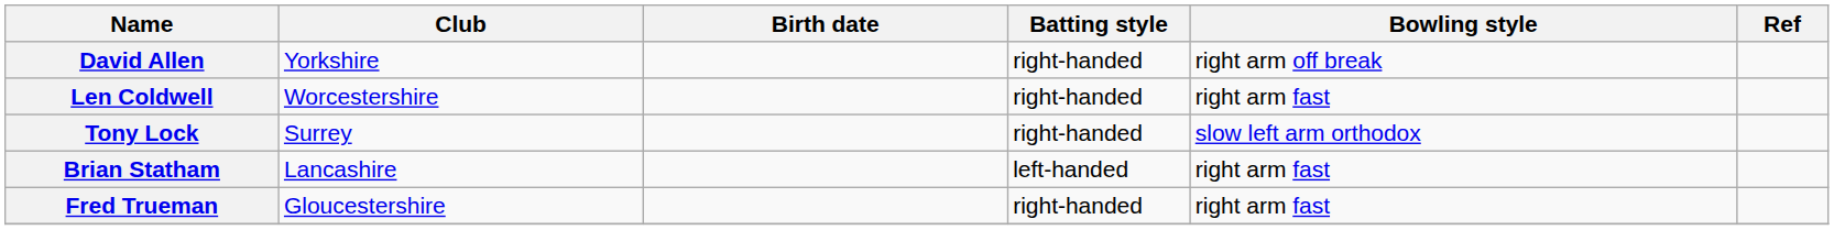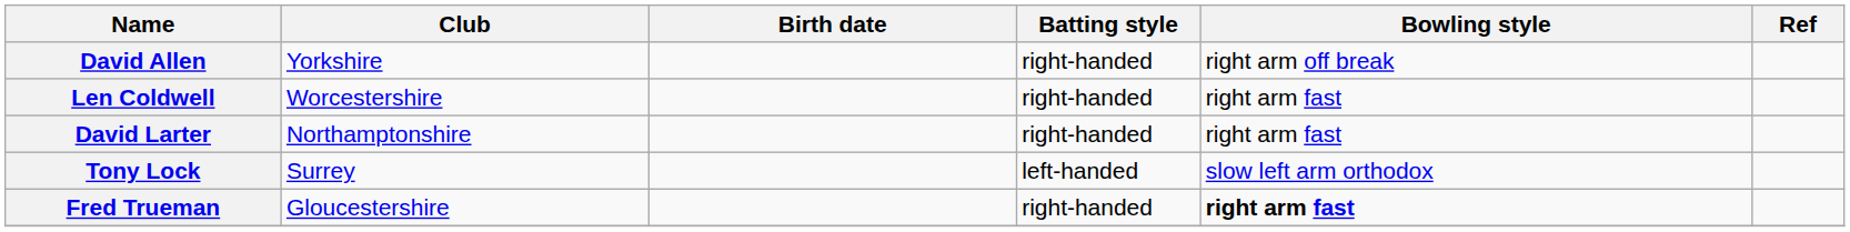+ row: David Larter | Northamptonshire | right-handed | right arm fast
Tony Lock | Batting style: right-handed -> left-handed
- row: Brian Statham | Lancashire | left-handed | right arm fast
Fred Trueman | Bowling style: normal -> bold
